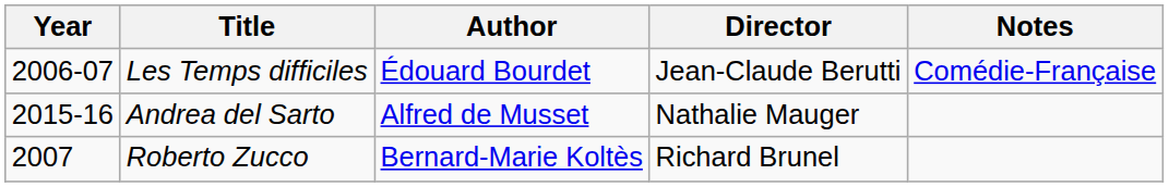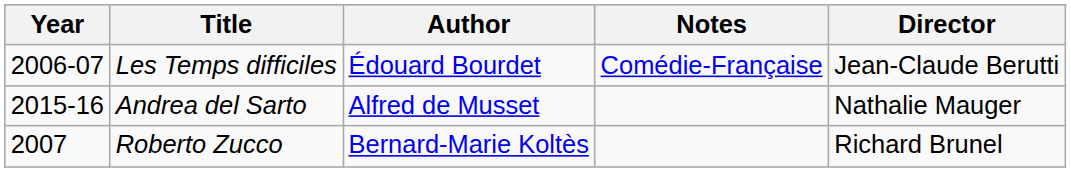columns swapped: Director <-> Notes
